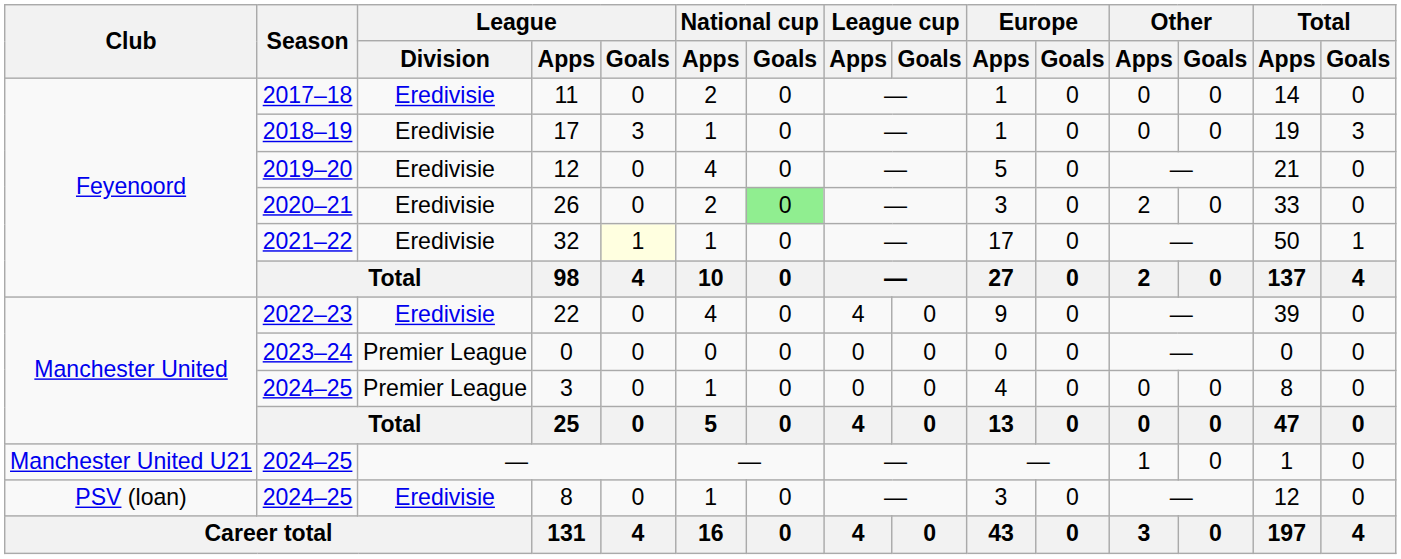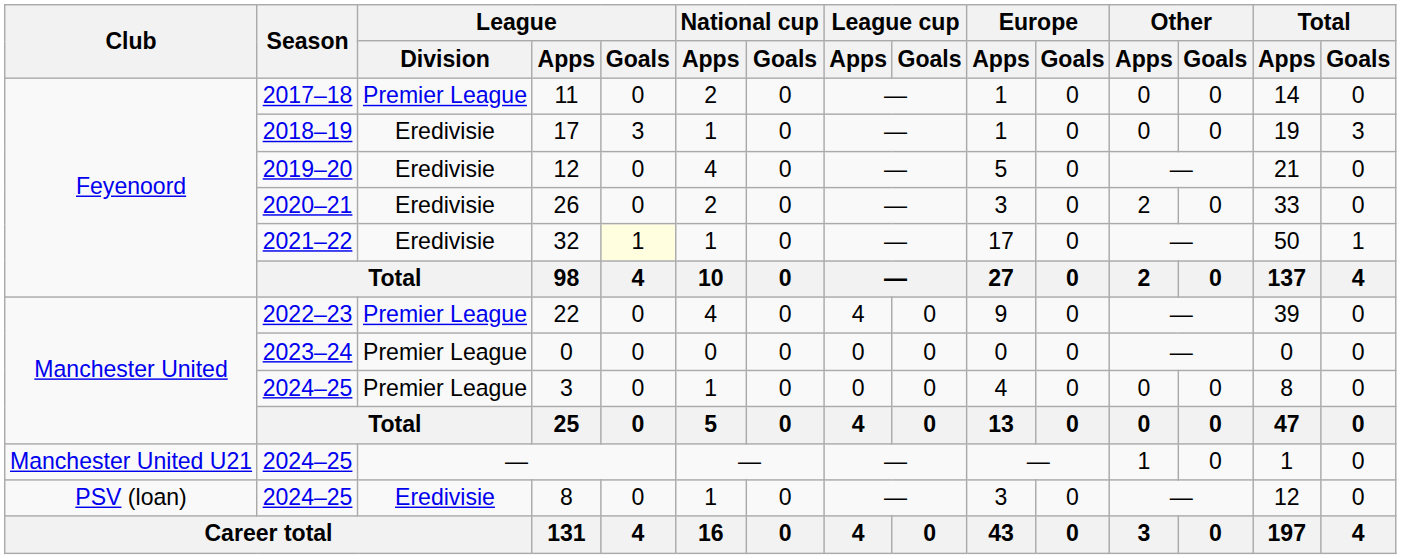11 | League / Division: Eredivisie -> Premier League
26 | National cup / Goals: lightgreen background -> no background
22 | League / Division: Eredivisie -> Premier League
